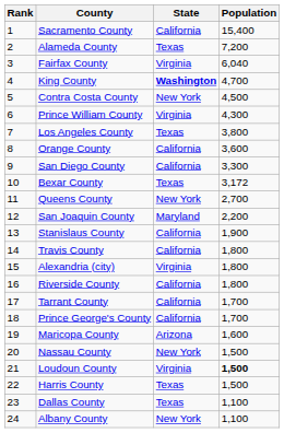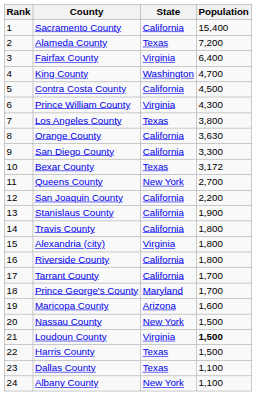Fairfax County | Population: 6,040 -> 6,400
King County | State: bold -> normal
Contra Costa County | State: New York -> California
Orange County | Population: 3,600 -> 3,630
San Joaquin County | State: Maryland -> California
Prince George's County | State: California -> Maryland
